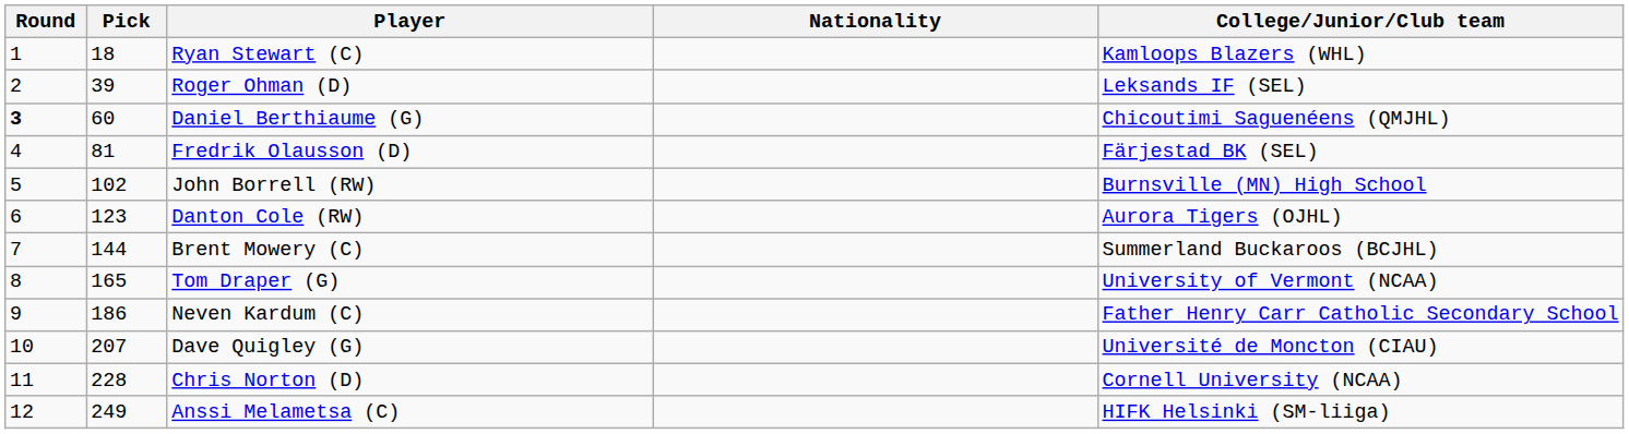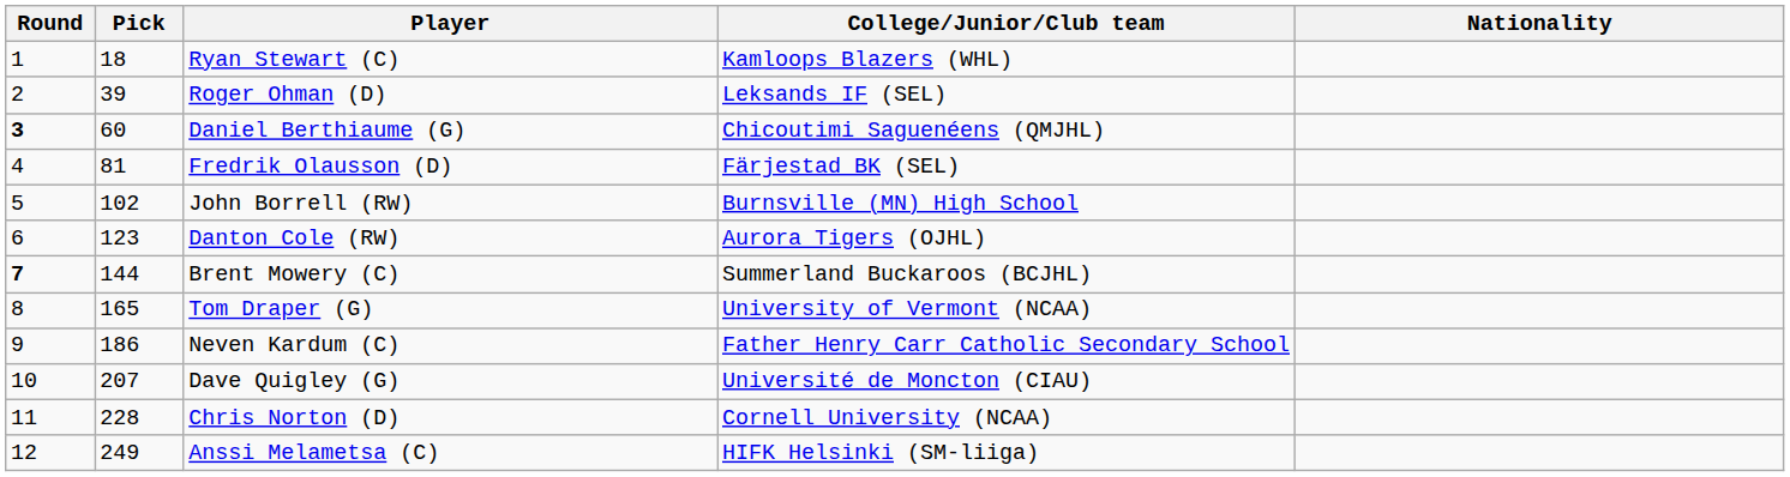columns swapped: Nationality <-> College/Junior/Club team
Brent Mowery (C) | Round: normal -> bold
